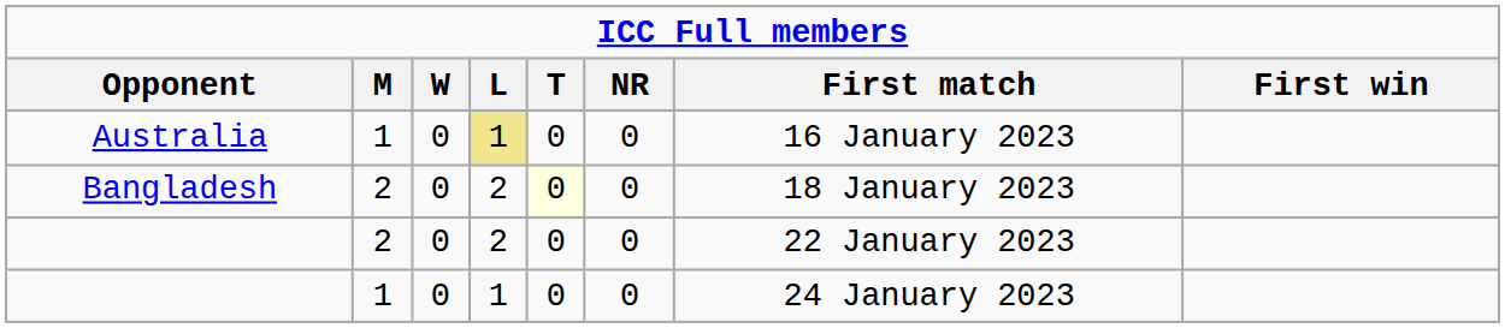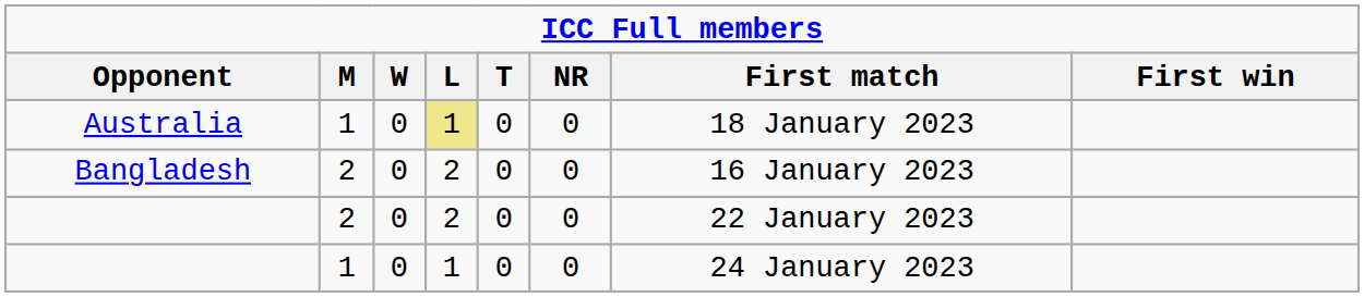Australia | First match: 16 January 2023 -> 18 January 2023
Bangladesh | T: lightyellow background -> no background
Bangladesh | First match: 18 January 2023 -> 16 January 2023
